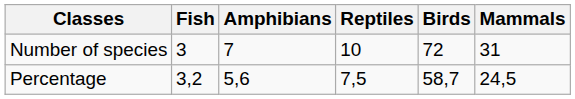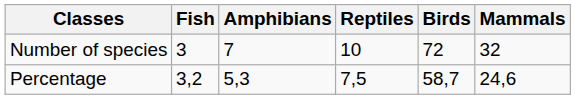Number of species | Mammals: 31 -> 32
Percentage | Amphibians: 5,6 -> 5,3
Percentage | Mammals: 24,5 -> 24,6
